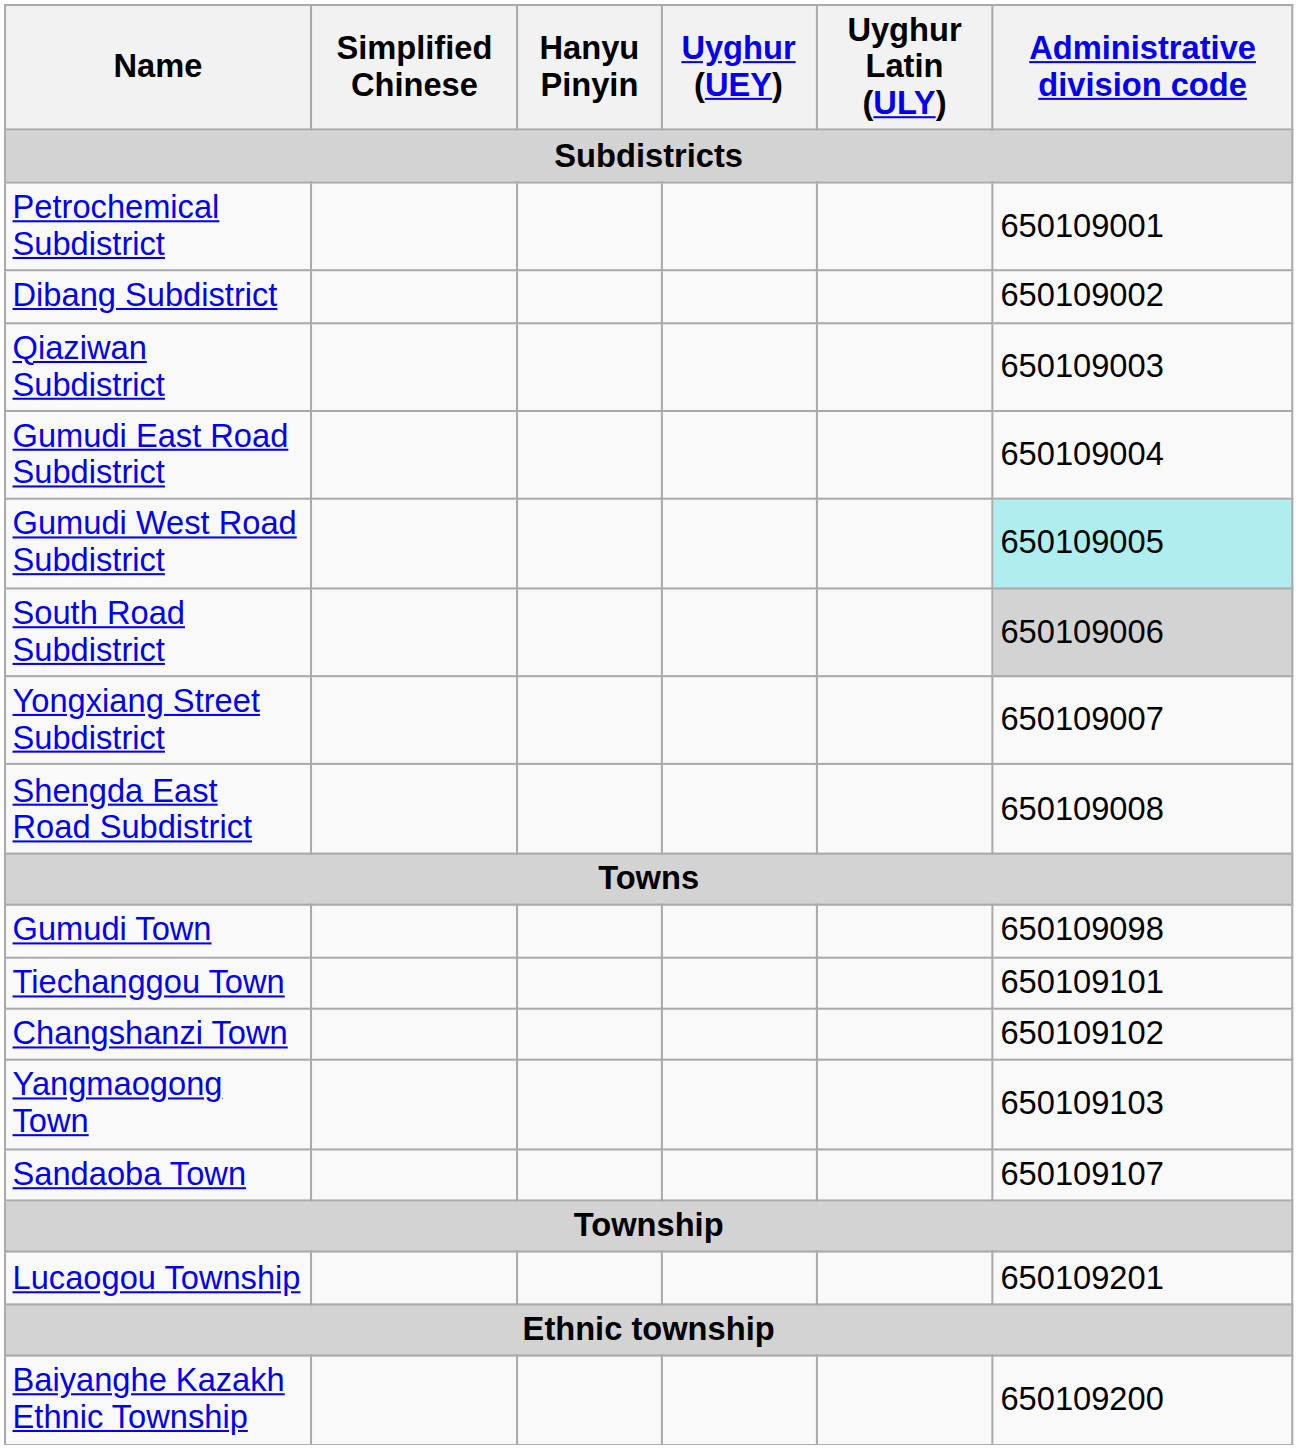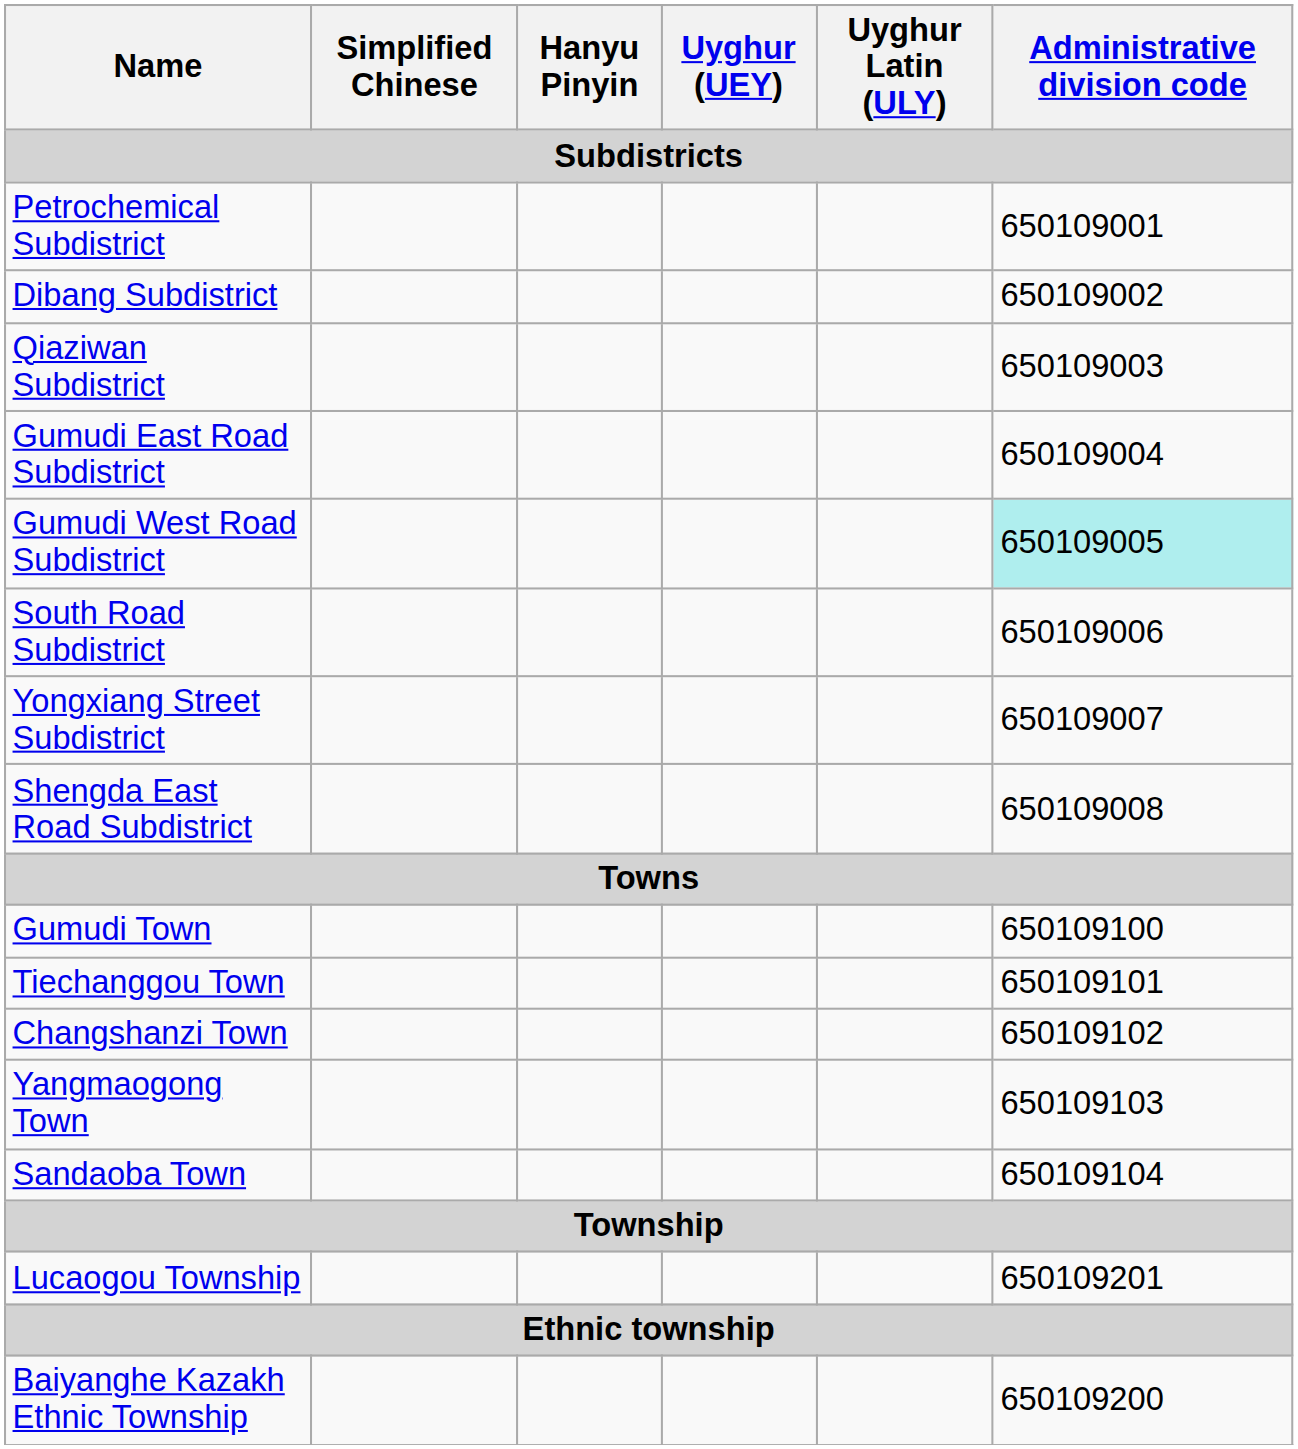South Road Subdistrict | Administrative division code: lightgrey background -> no background
Gumudi Town | Administrative division code: 650109098 -> 650109100
Sandaoba Town | Administrative division code: 650109107 -> 650109104
